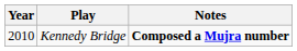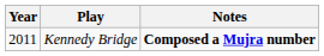Kennedy Bridge | Year: 2010 -> 2011
